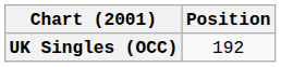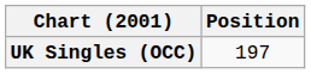UK Singles (OCC) | Position: 192 -> 197
